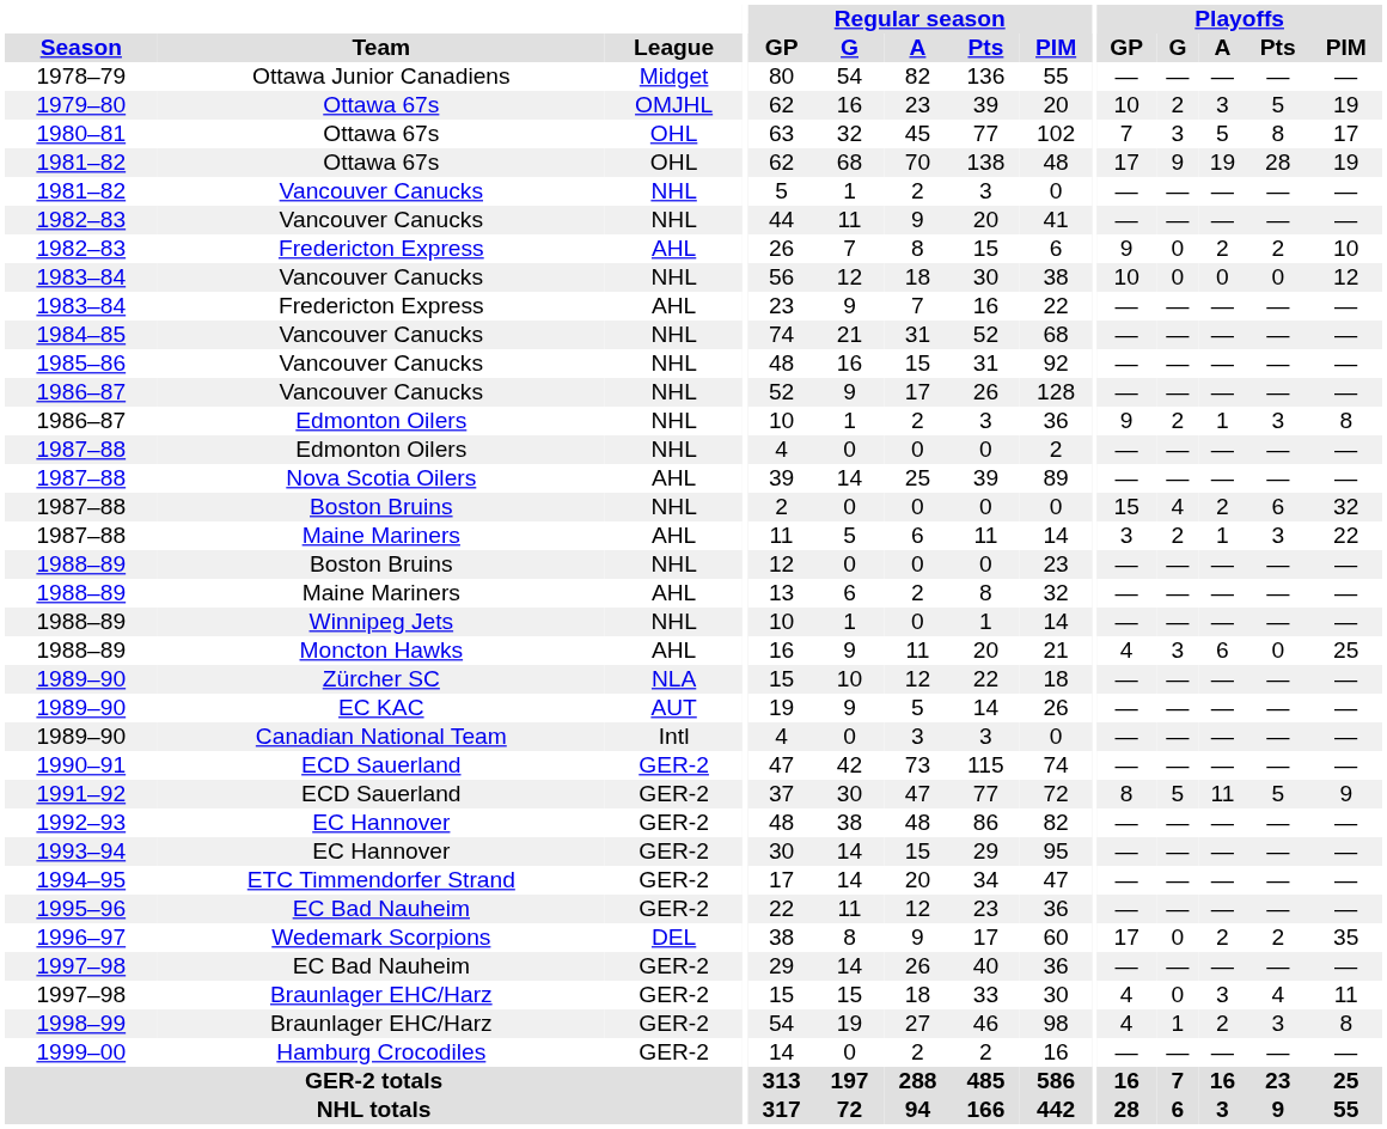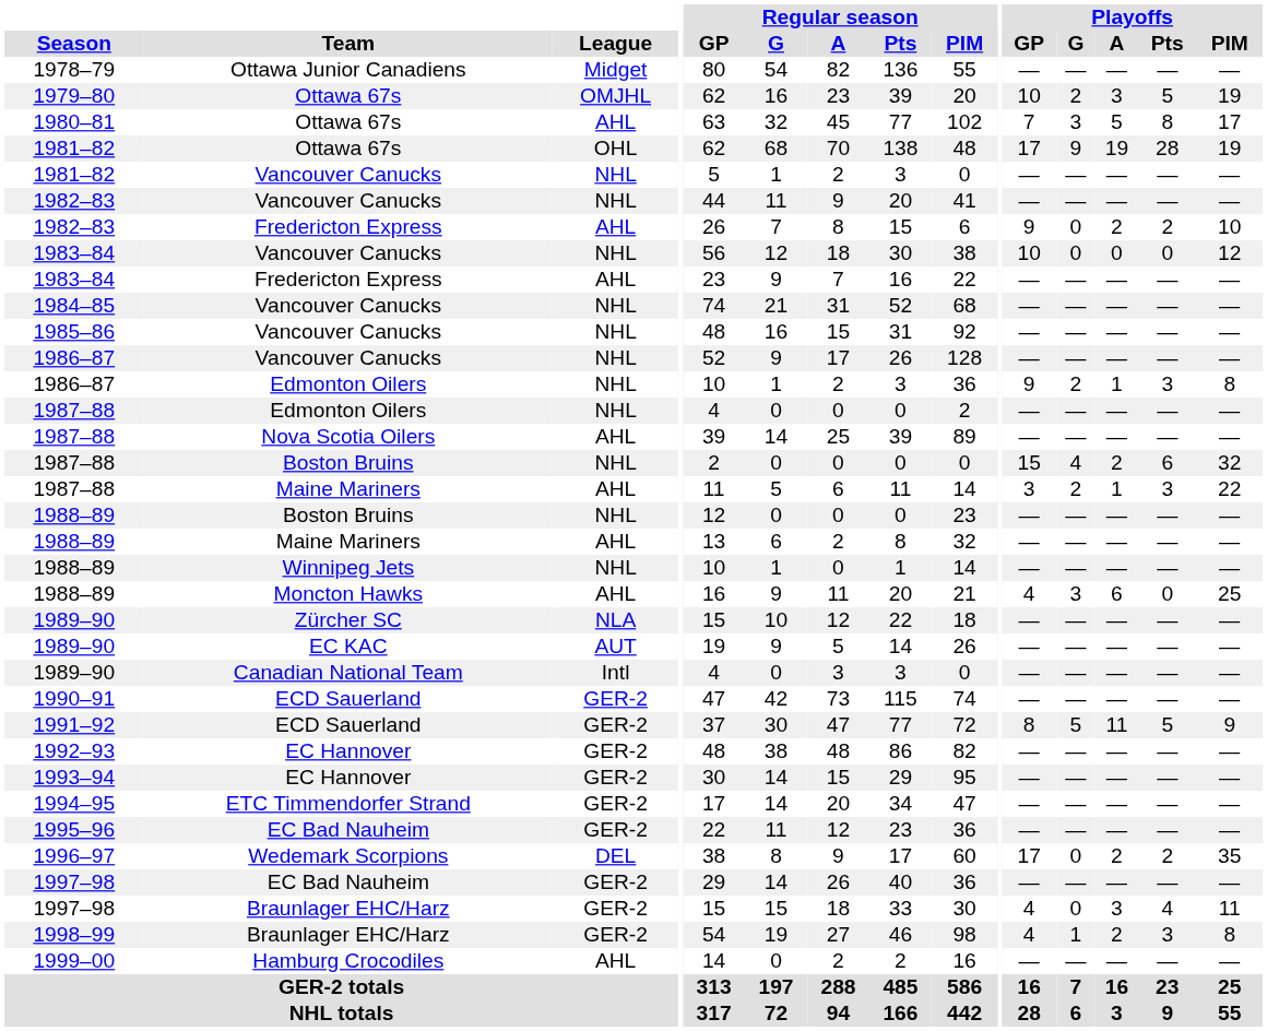1980–81 | League: OHL -> AHL
1999–00 | League: GER-2 -> AHL
